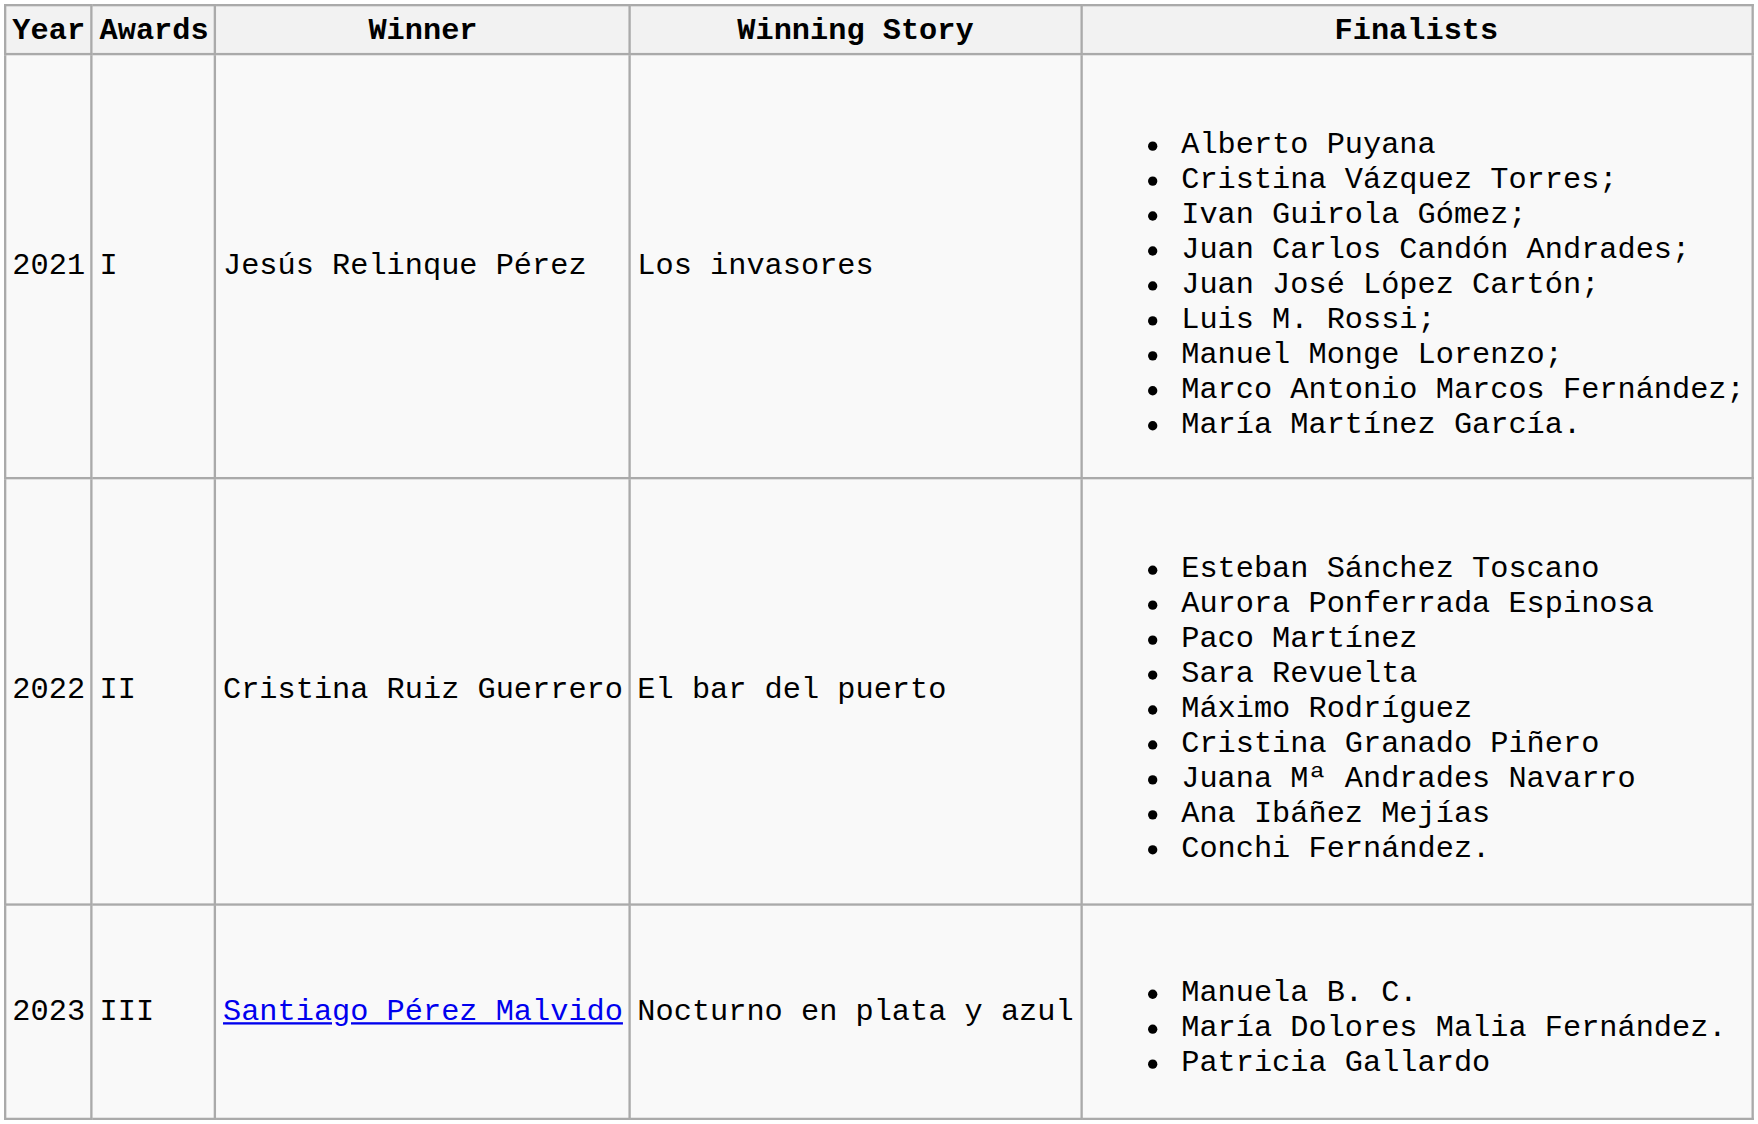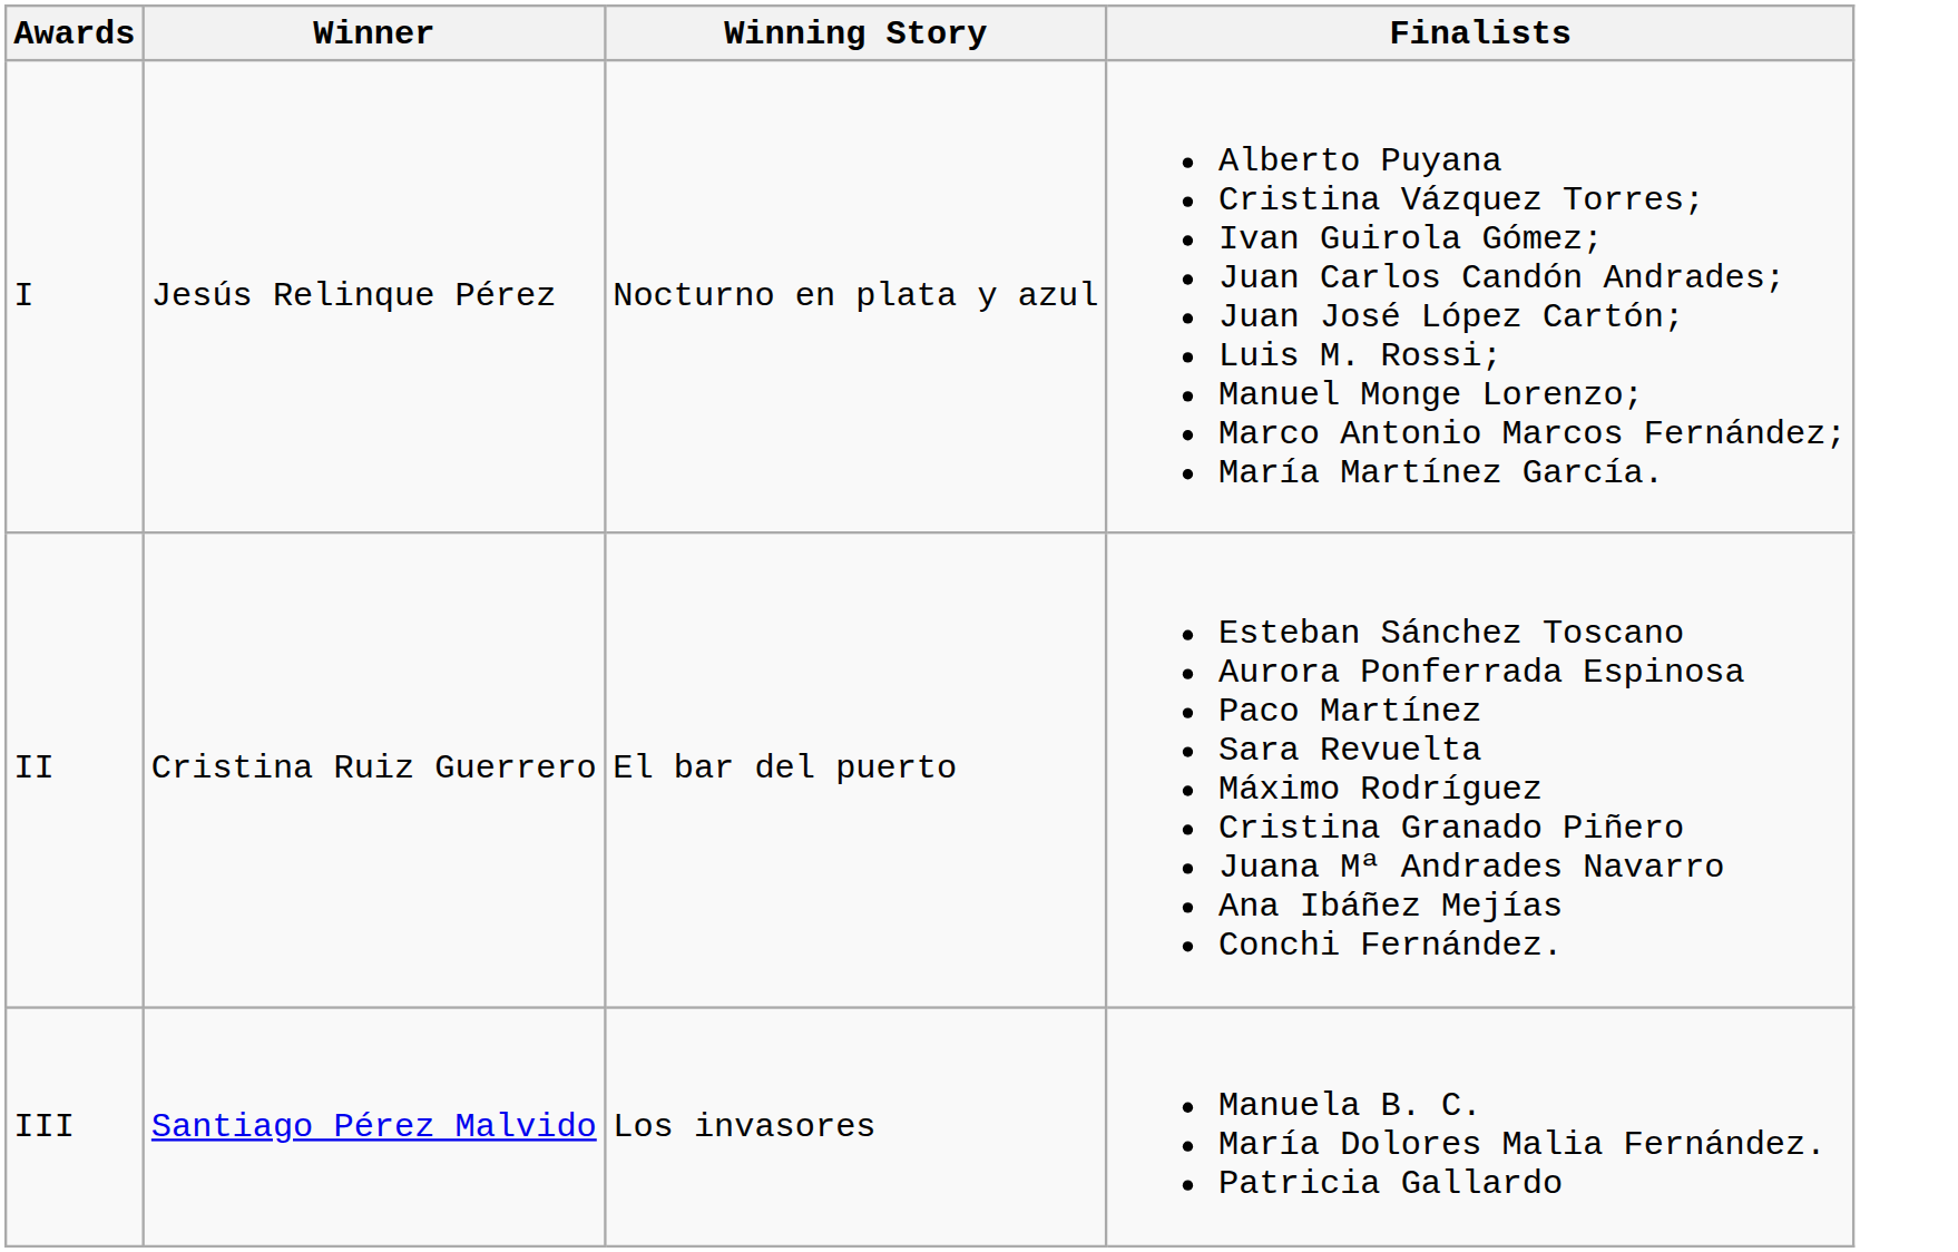- column: Year | 2021 | 2022 | 2023
I | Winning Story: Los invasores -> Nocturno en plata y azul
III | Winning Story: Nocturno en plata y azul -> Los invasores
